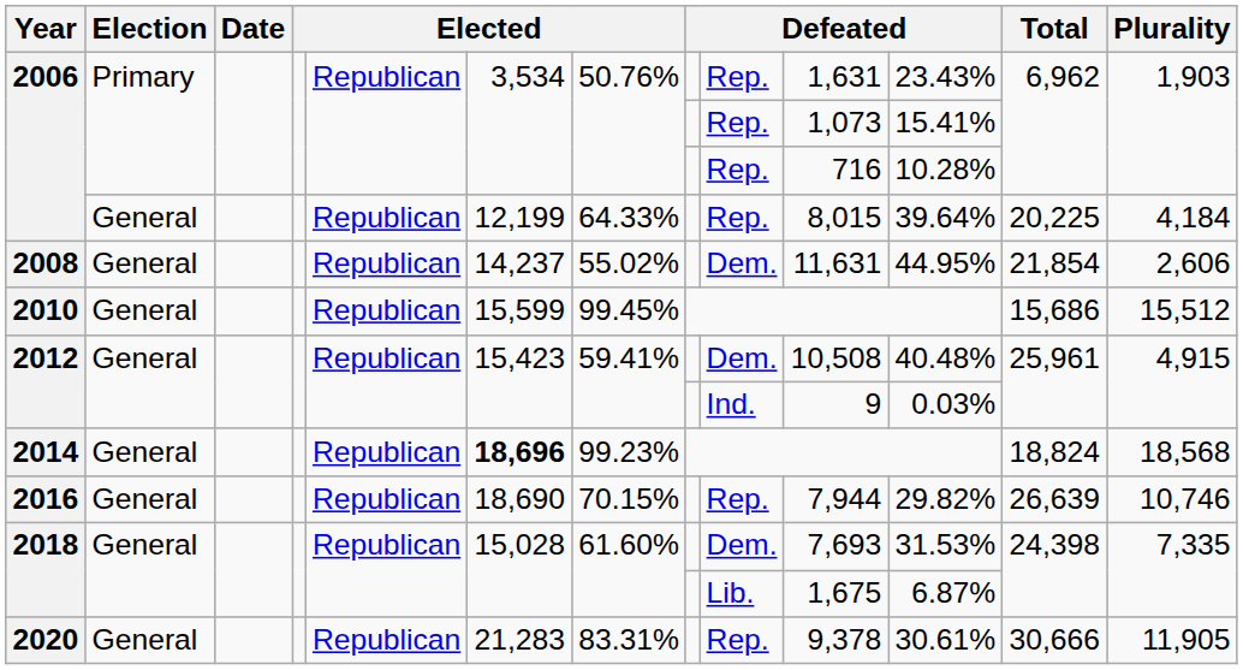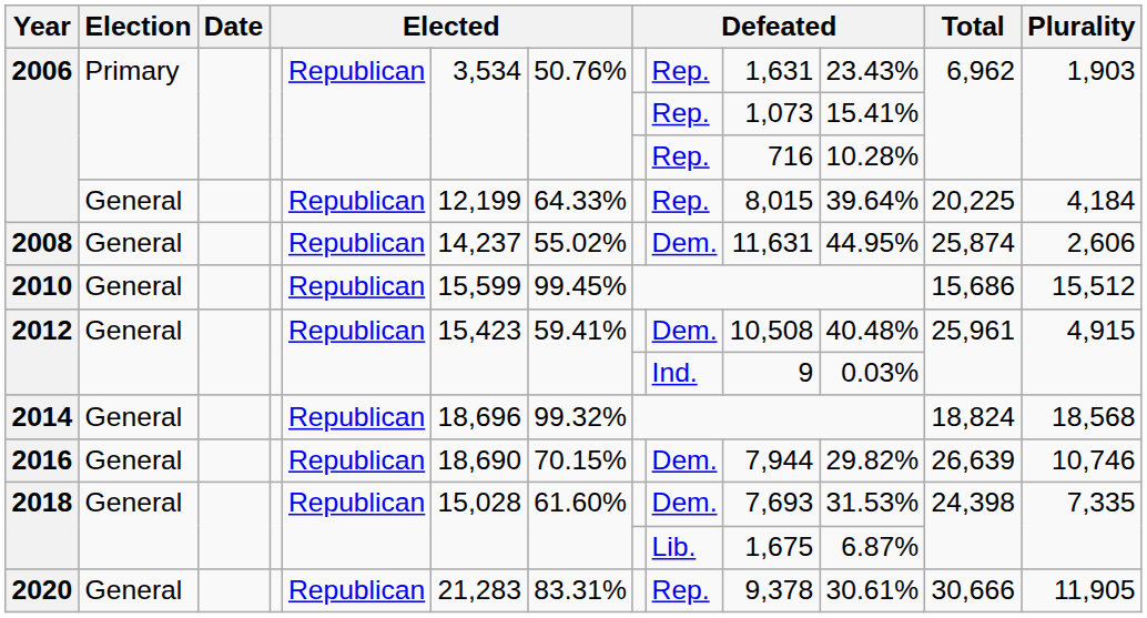2008 | Total: 21,854 -> 25,874
2014 | column 6: bold -> normal
2014 | column 7: 99.23% -> 99.32%
2016 | column 9: Rep. -> Dem.
